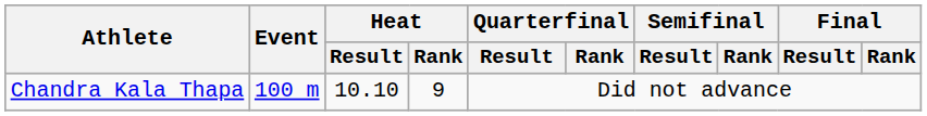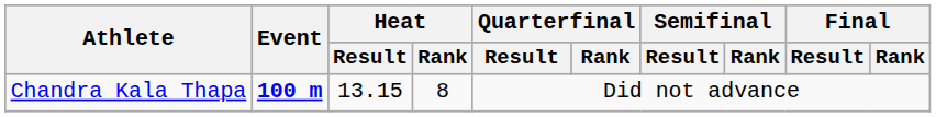Chandra Kala Thapa | Event: normal -> bold
Chandra Kala Thapa | Heat / Result: 10.10 -> 13.15
Chandra Kala Thapa | Heat / Rank: 9 -> 8
